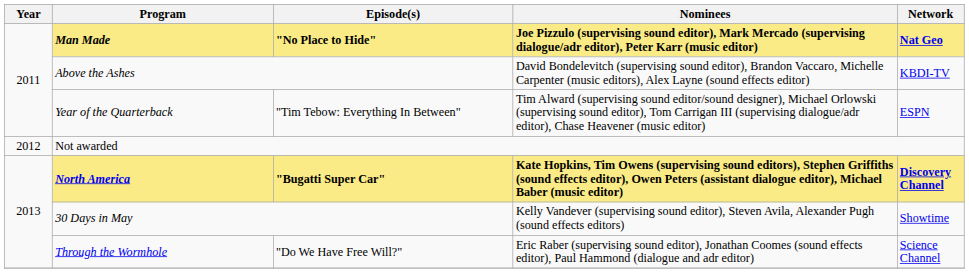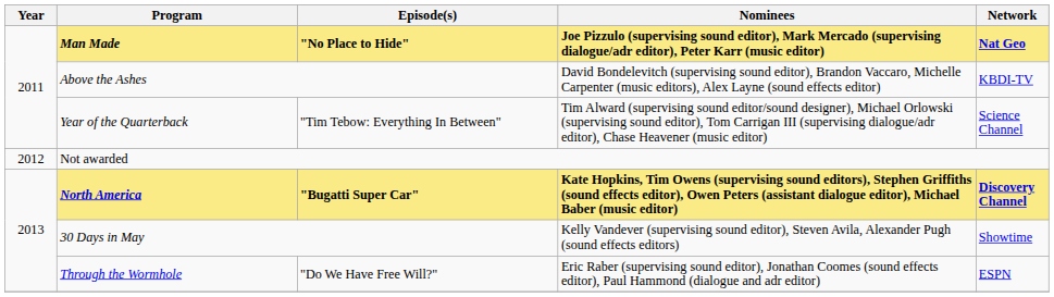Year of the Quarterback | Network: ESPN -> Science Channel
Through the Wormhole | Network: Science Channel -> ESPN
